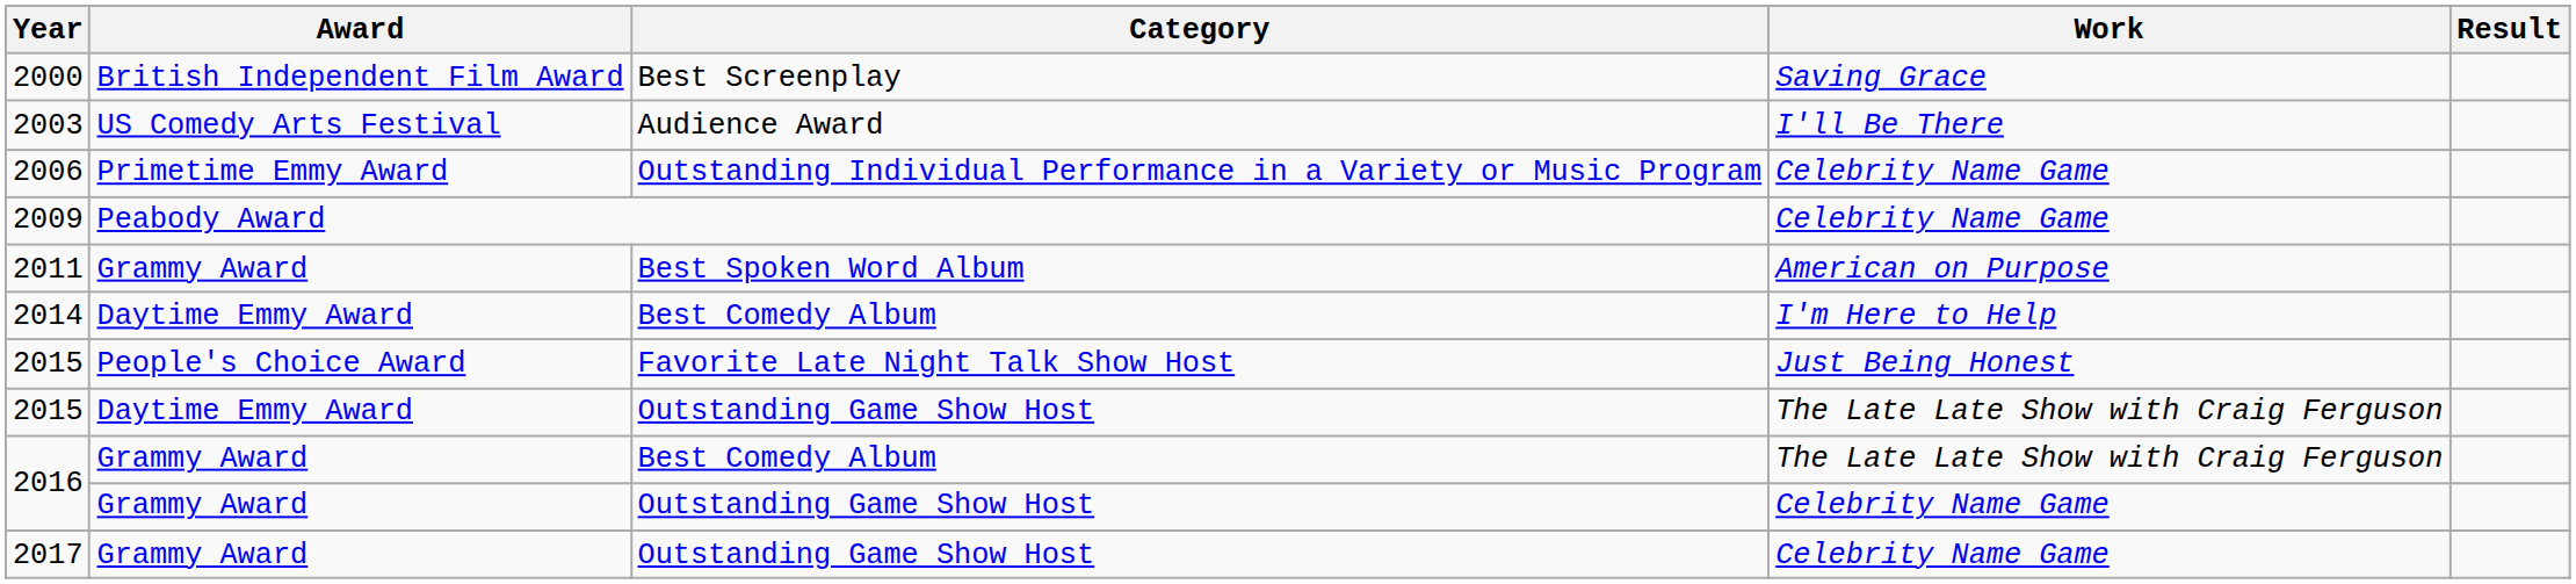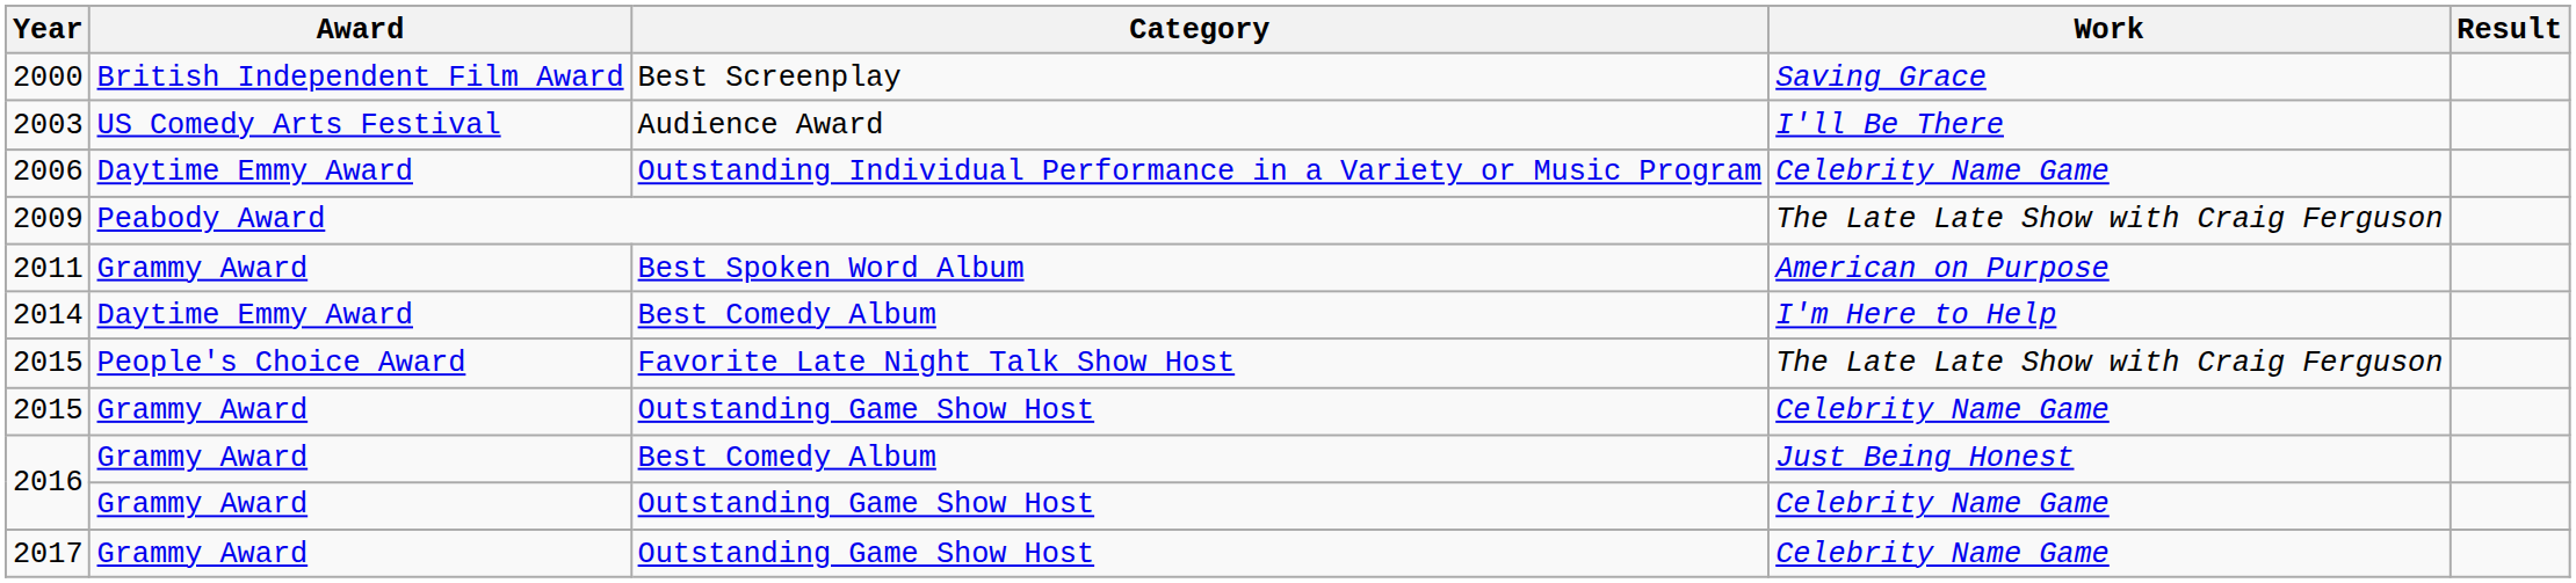2006 | Award: Primetime Emmy Award -> Daytime Emmy Award
2009 | Work: Celebrity Name Game -> The Late Late Show with Craig Ferguson
2015 / Favorite Late Night Talk Show Host | Work: Just Being Honest -> The Late Late Show with Craig Ferguson
2015 / Outstanding Game Show Host | Award: Daytime Emmy Award -> Grammy Award
2015 / Outstanding Game Show Host | Work: The Late Late Show with Craig Ferguson -> Celebrity Name Game
2016 / Best Comedy Album | Work: The Late Late Show with Craig Ferguson -> Just Being Honest
